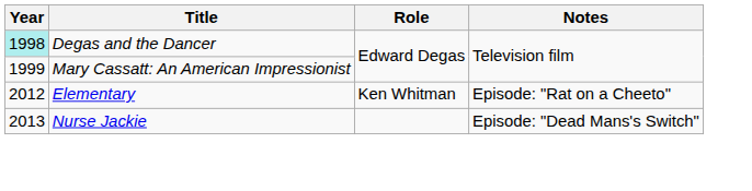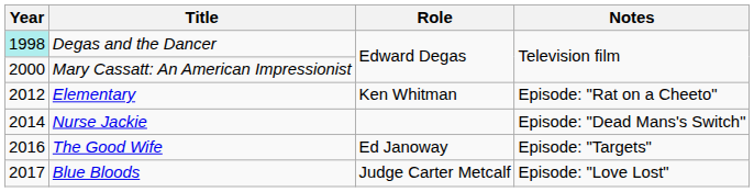Mary Cassatt: An American Impressionist | Year: 1999 -> 2000
Nurse Jackie | Year: 2013 -> 2014
+ row: 2016 | The Good Wife | Ed Janoway | Episode: "Targets"
+ row: 2017 | Blue Bloods | Judge Carter Metcalf | Episode: "Love Lost"
